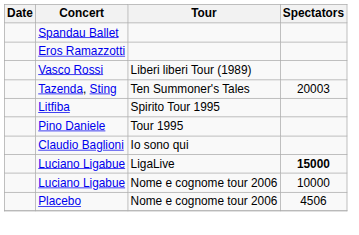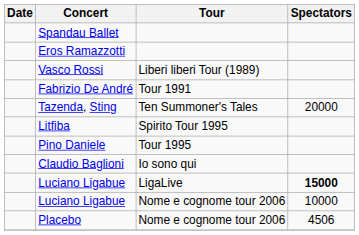+ row: Fabrizio De André | Tour 1991
Tazenda, Sting | Spectators: 20003 -> 20000
